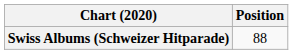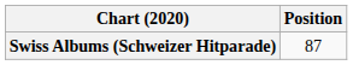Swiss Albums (Schweizer Hitparade) | Position: 88 -> 87
